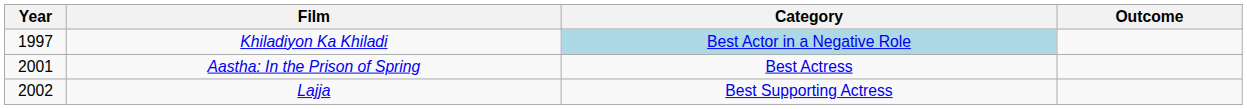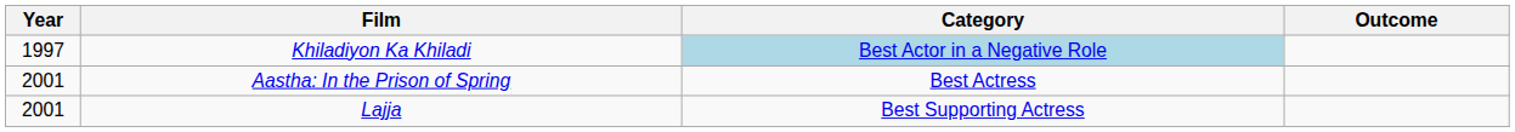Lajja | Year: 2002 -> 2001
